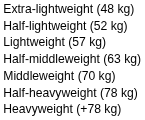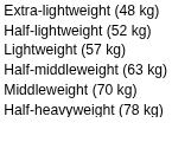- row: Heavyweight (+78 kg)
